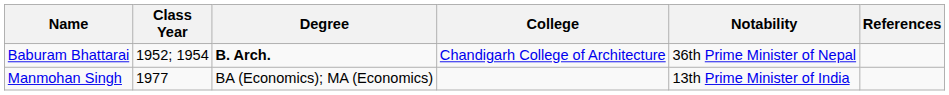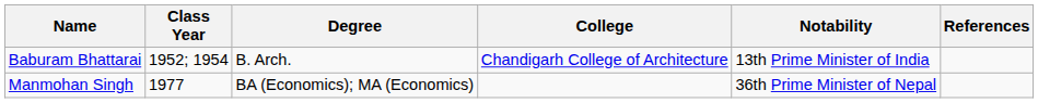Baburam Bhattarai | Degree: bold -> normal
Baburam Bhattarai | Notability: 36th Prime Minister of Nepal -> 13th Prime Minister of India
Manmohan Singh | Notability: 13th Prime Minister of India -> 36th Prime Minister of Nepal
